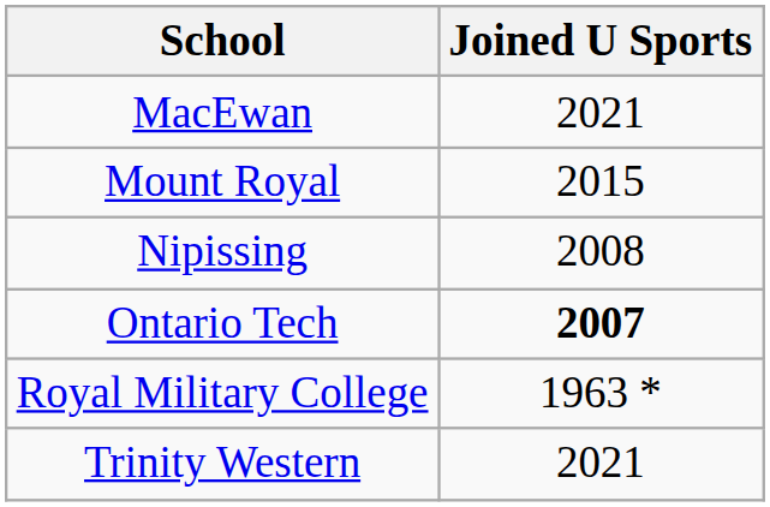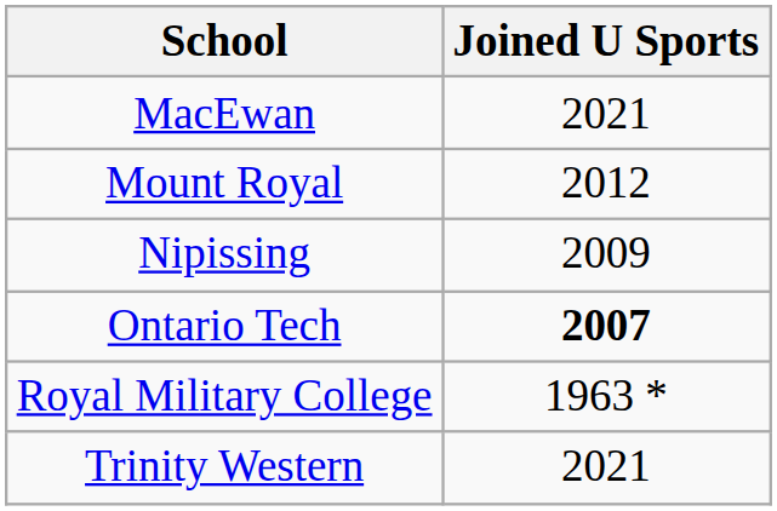Mount Royal | Joined U Sports: 2015 -> 2012
Nipissing | Joined U Sports: 2008 -> 2009
